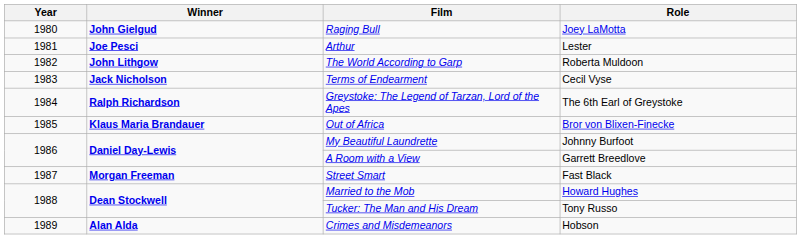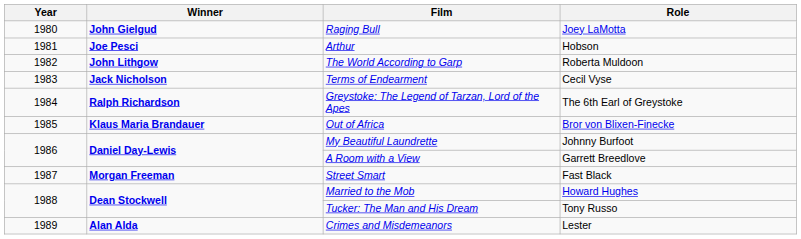Arthur | Role: Lester -> Hobson
Crimes and Misdemeanors | Role: Hobson -> Lester
